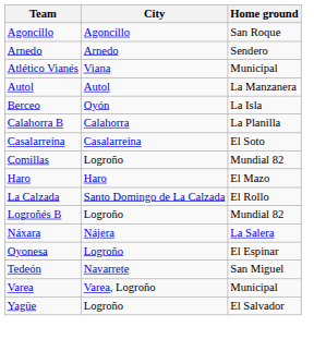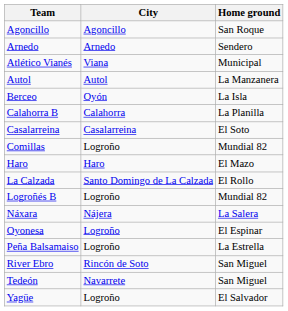+ row: Peña Balsamaiso | Logroño | La Estrella
+ row: River Ebro | Rincón de Soto | San Miguel
- row: Varea | Varea, Logroño | Municipal
